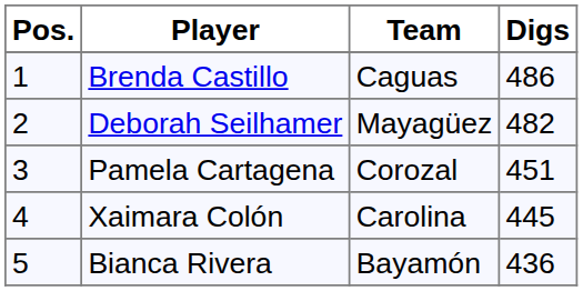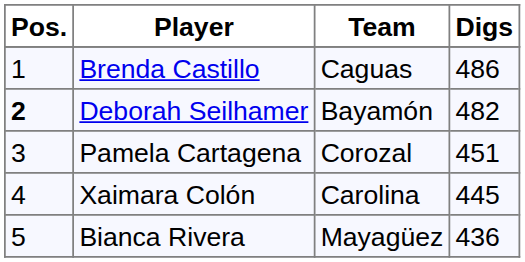Deborah Seilhamer | Pos.: normal -> bold
Deborah Seilhamer | Team: Mayagüez -> Bayamón
Bianca Rivera | Team: Bayamón -> Mayagüez
